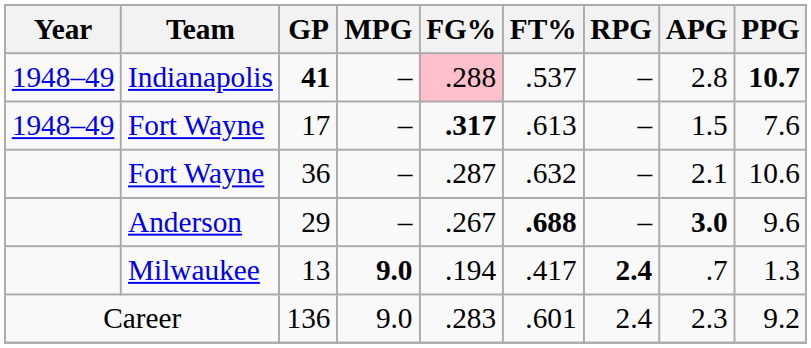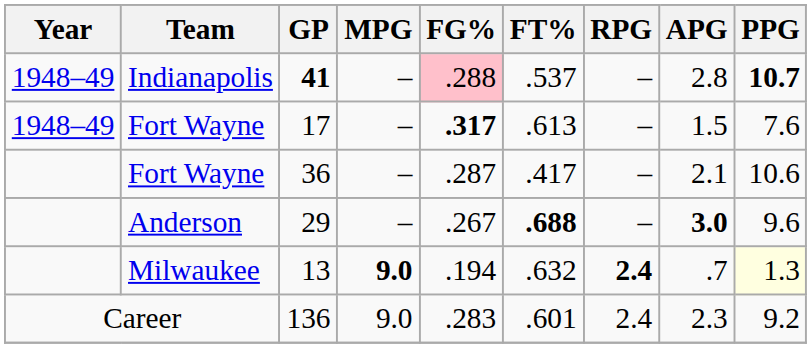36 | FT%: .632 -> .417
13 | FT%: .417 -> .632
13 | PPG: no background -> lightyellow background
